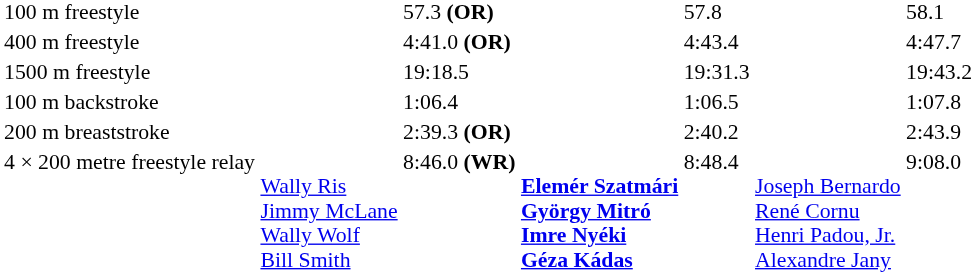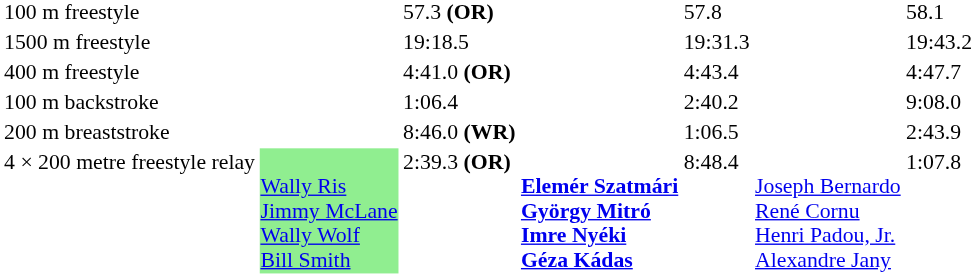rows swapped: 400 m freestyle <-> 1500 m freestyle
100 m backstroke | column 5: 1:06.5 -> 2:40.2
100 m backstroke | column 7: 1:07.8 -> 9:08.0
200 m breaststroke | column 3: 2:39.3 (OR) -> 8:46.0 (WR)
200 m breaststroke | column 5: 2:40.2 -> 1:06.5
4 × 200 metre freestyle relay | column 2: no background -> lightgreen background
4 × 200 metre freestyle relay | column 3: 8:46.0 (WR) -> 2:39.3 (OR)
4 × 200 metre freestyle relay | column 7: 9:08.0 -> 1:07.8
